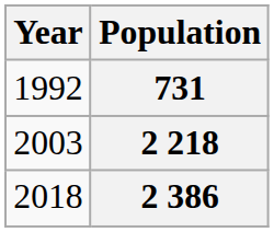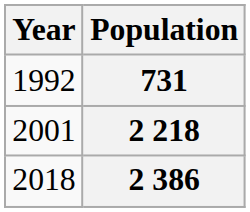2 218 | Year: 2003 -> 2001
